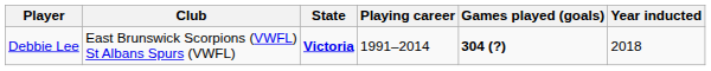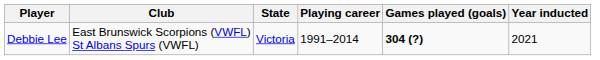Debbie Lee | State: bold -> normal
Debbie Lee | Year inducted: 2018 -> 2021
